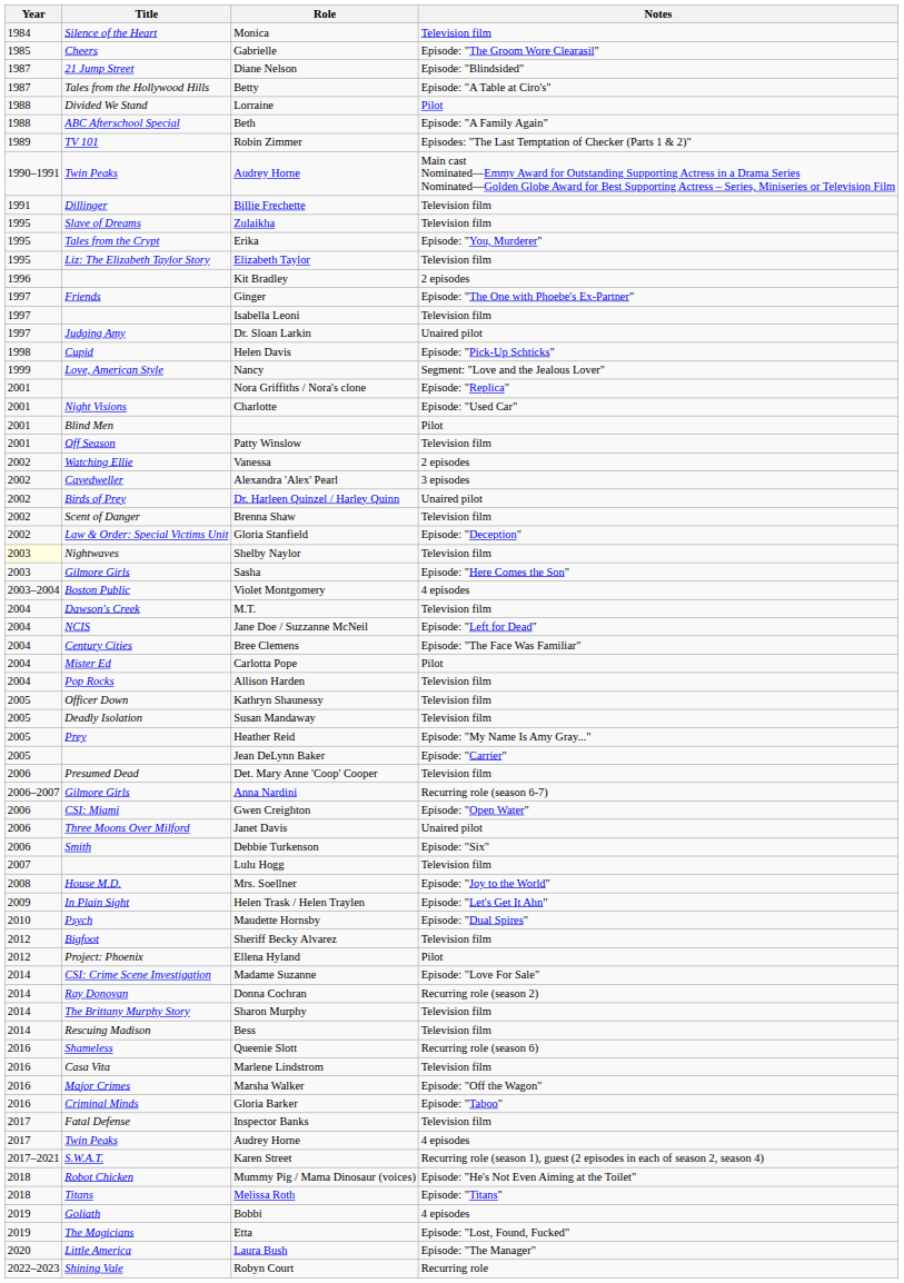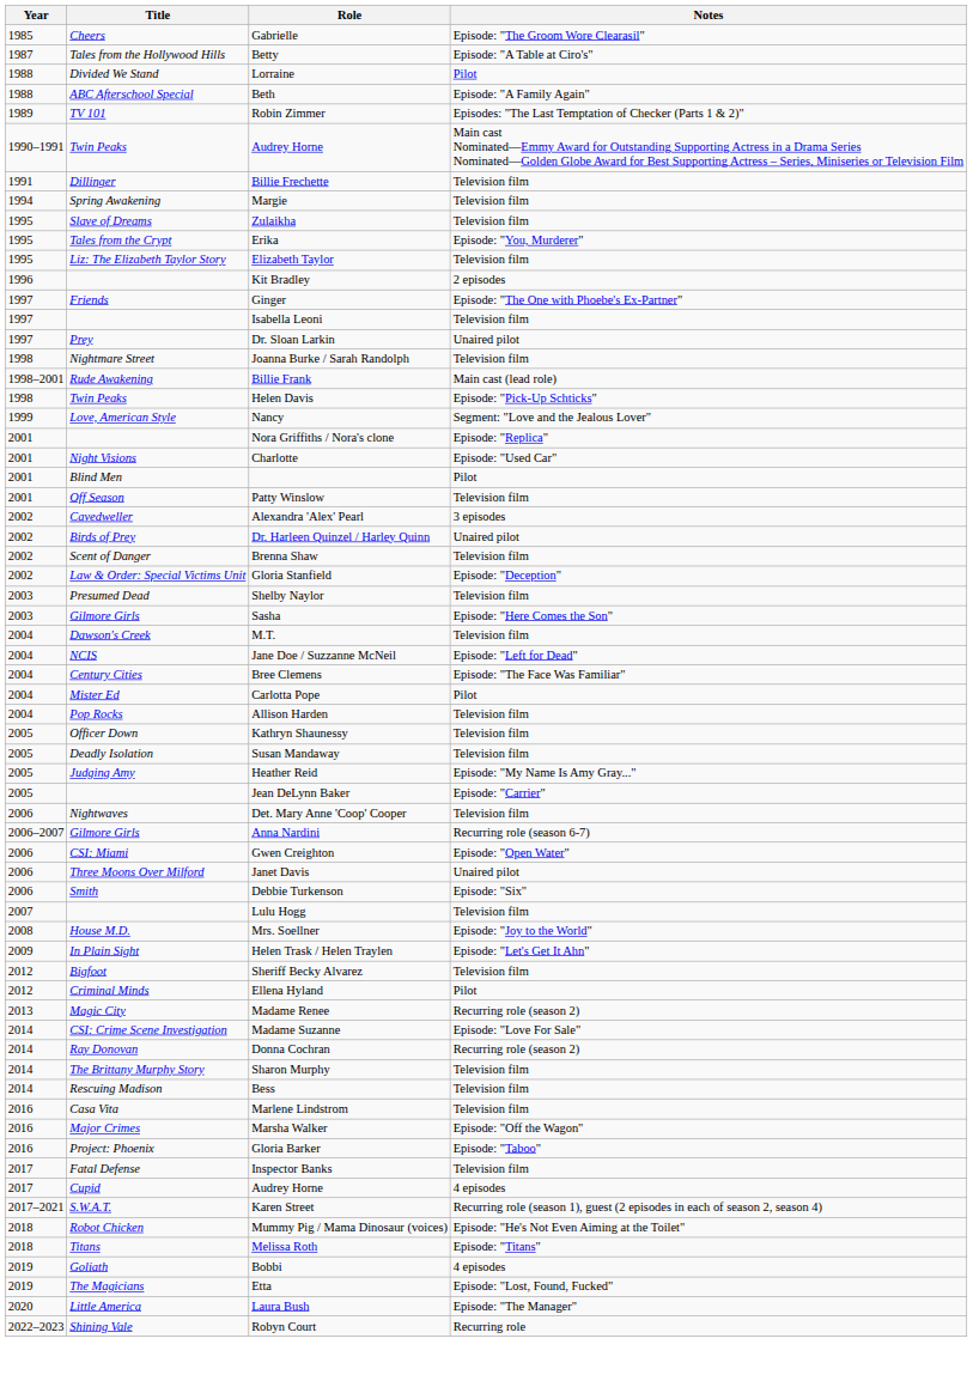- row: 1984 | Silence of the Heart | Monica | Television film
- row: 1987 | 21 Jump Street | Diane Nelson | Episode: "Blindsided"
+ row: 1994 | Spring Awakening | Margie | Television film
Dr. Sloan Larkin | Title: Judging Amy -> Prey
+ row: 1998 | Nightmare Street | Joanna Burke / Sarah Randolph | Television film
+ row: 1998–2001 | Rude Awakening | Billie Frank | Main cast (lead role)
Helen Davis | Title: Cupid -> Twin Peaks
- row: 2002 | Watching Ellie | Vanessa | 2 episodes
Shelby Naylor | Year: lightyellow background -> no background
Shelby Naylor | Title: Nightwaves -> Presumed Dead
- row: 2003–2004 | Boston Public | Violet Montgomery | 4 episodes
Heather Reid | Title: Prey -> Judging Amy
Det. Mary Anne 'Coop' Cooper | Title: Presumed Dead -> Nightwaves
- row: 2010 | Psych | Maudette Hornsby | Episode: "Dual Spires"
Ellena Hyland | Title: Project: Phoenix -> Criminal Minds
+ row: 2013 | Magic City | Madame Renee | Recurring role (season 2)
- row: 2016 | Shameless | Queenie Slott | Recurring role (season 6)
Gloria Barker | Title: Criminal Minds -> Project: Phoenix
Audrey Horne / 4 episodes | Title: Twin Peaks -> Cupid
